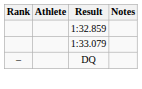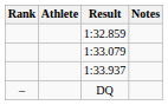+ row: 1:33.937
